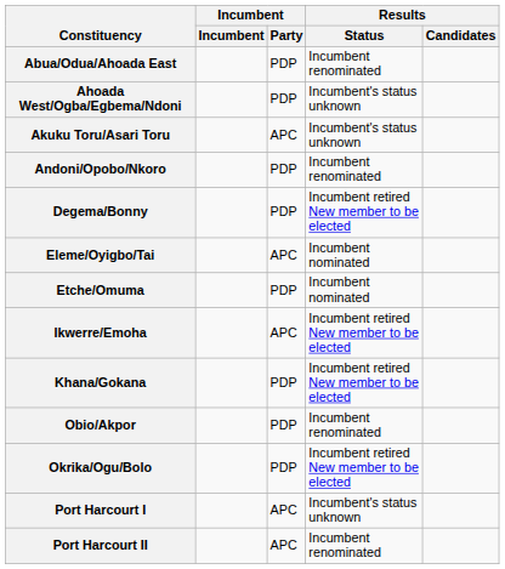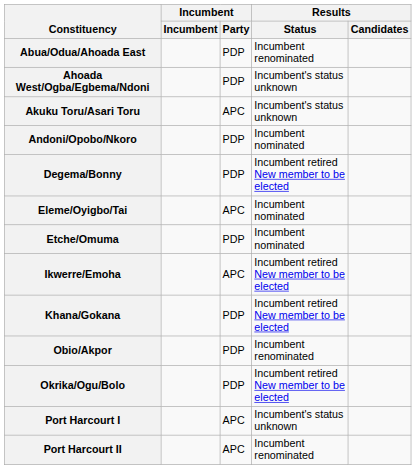Andoni/Opobo/Nkoro | Results / Status: Incumbent renominated -> Incumbent nominated
